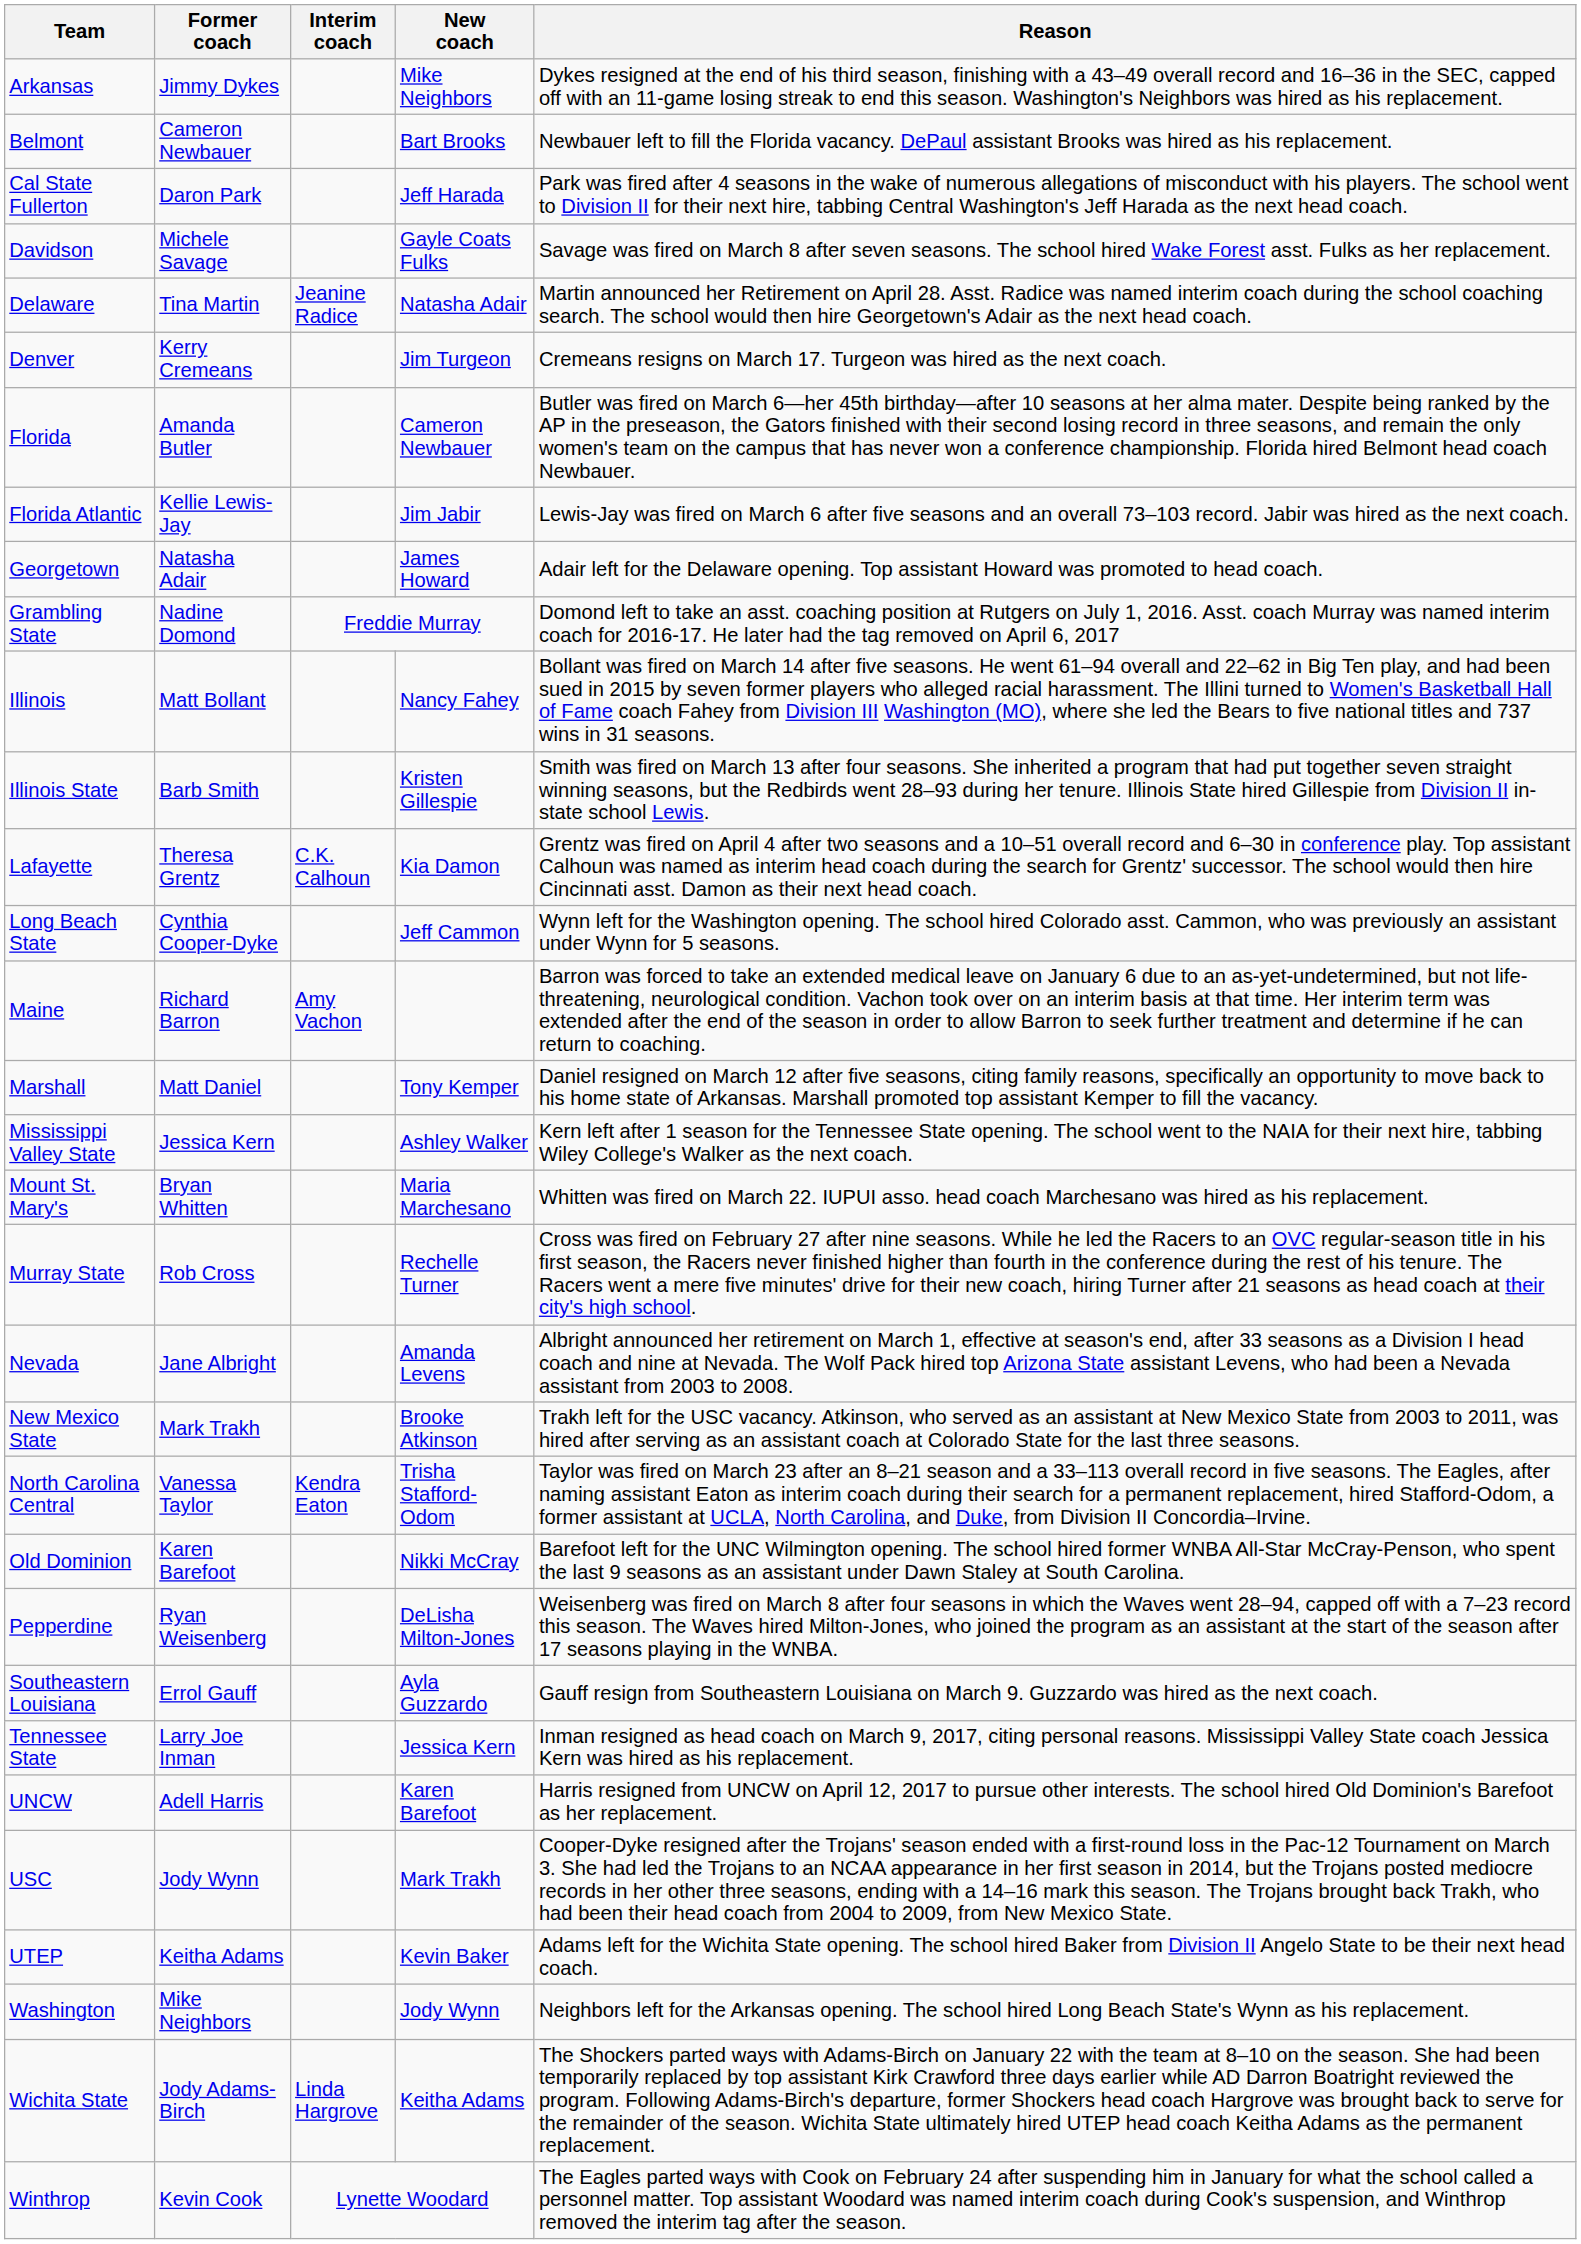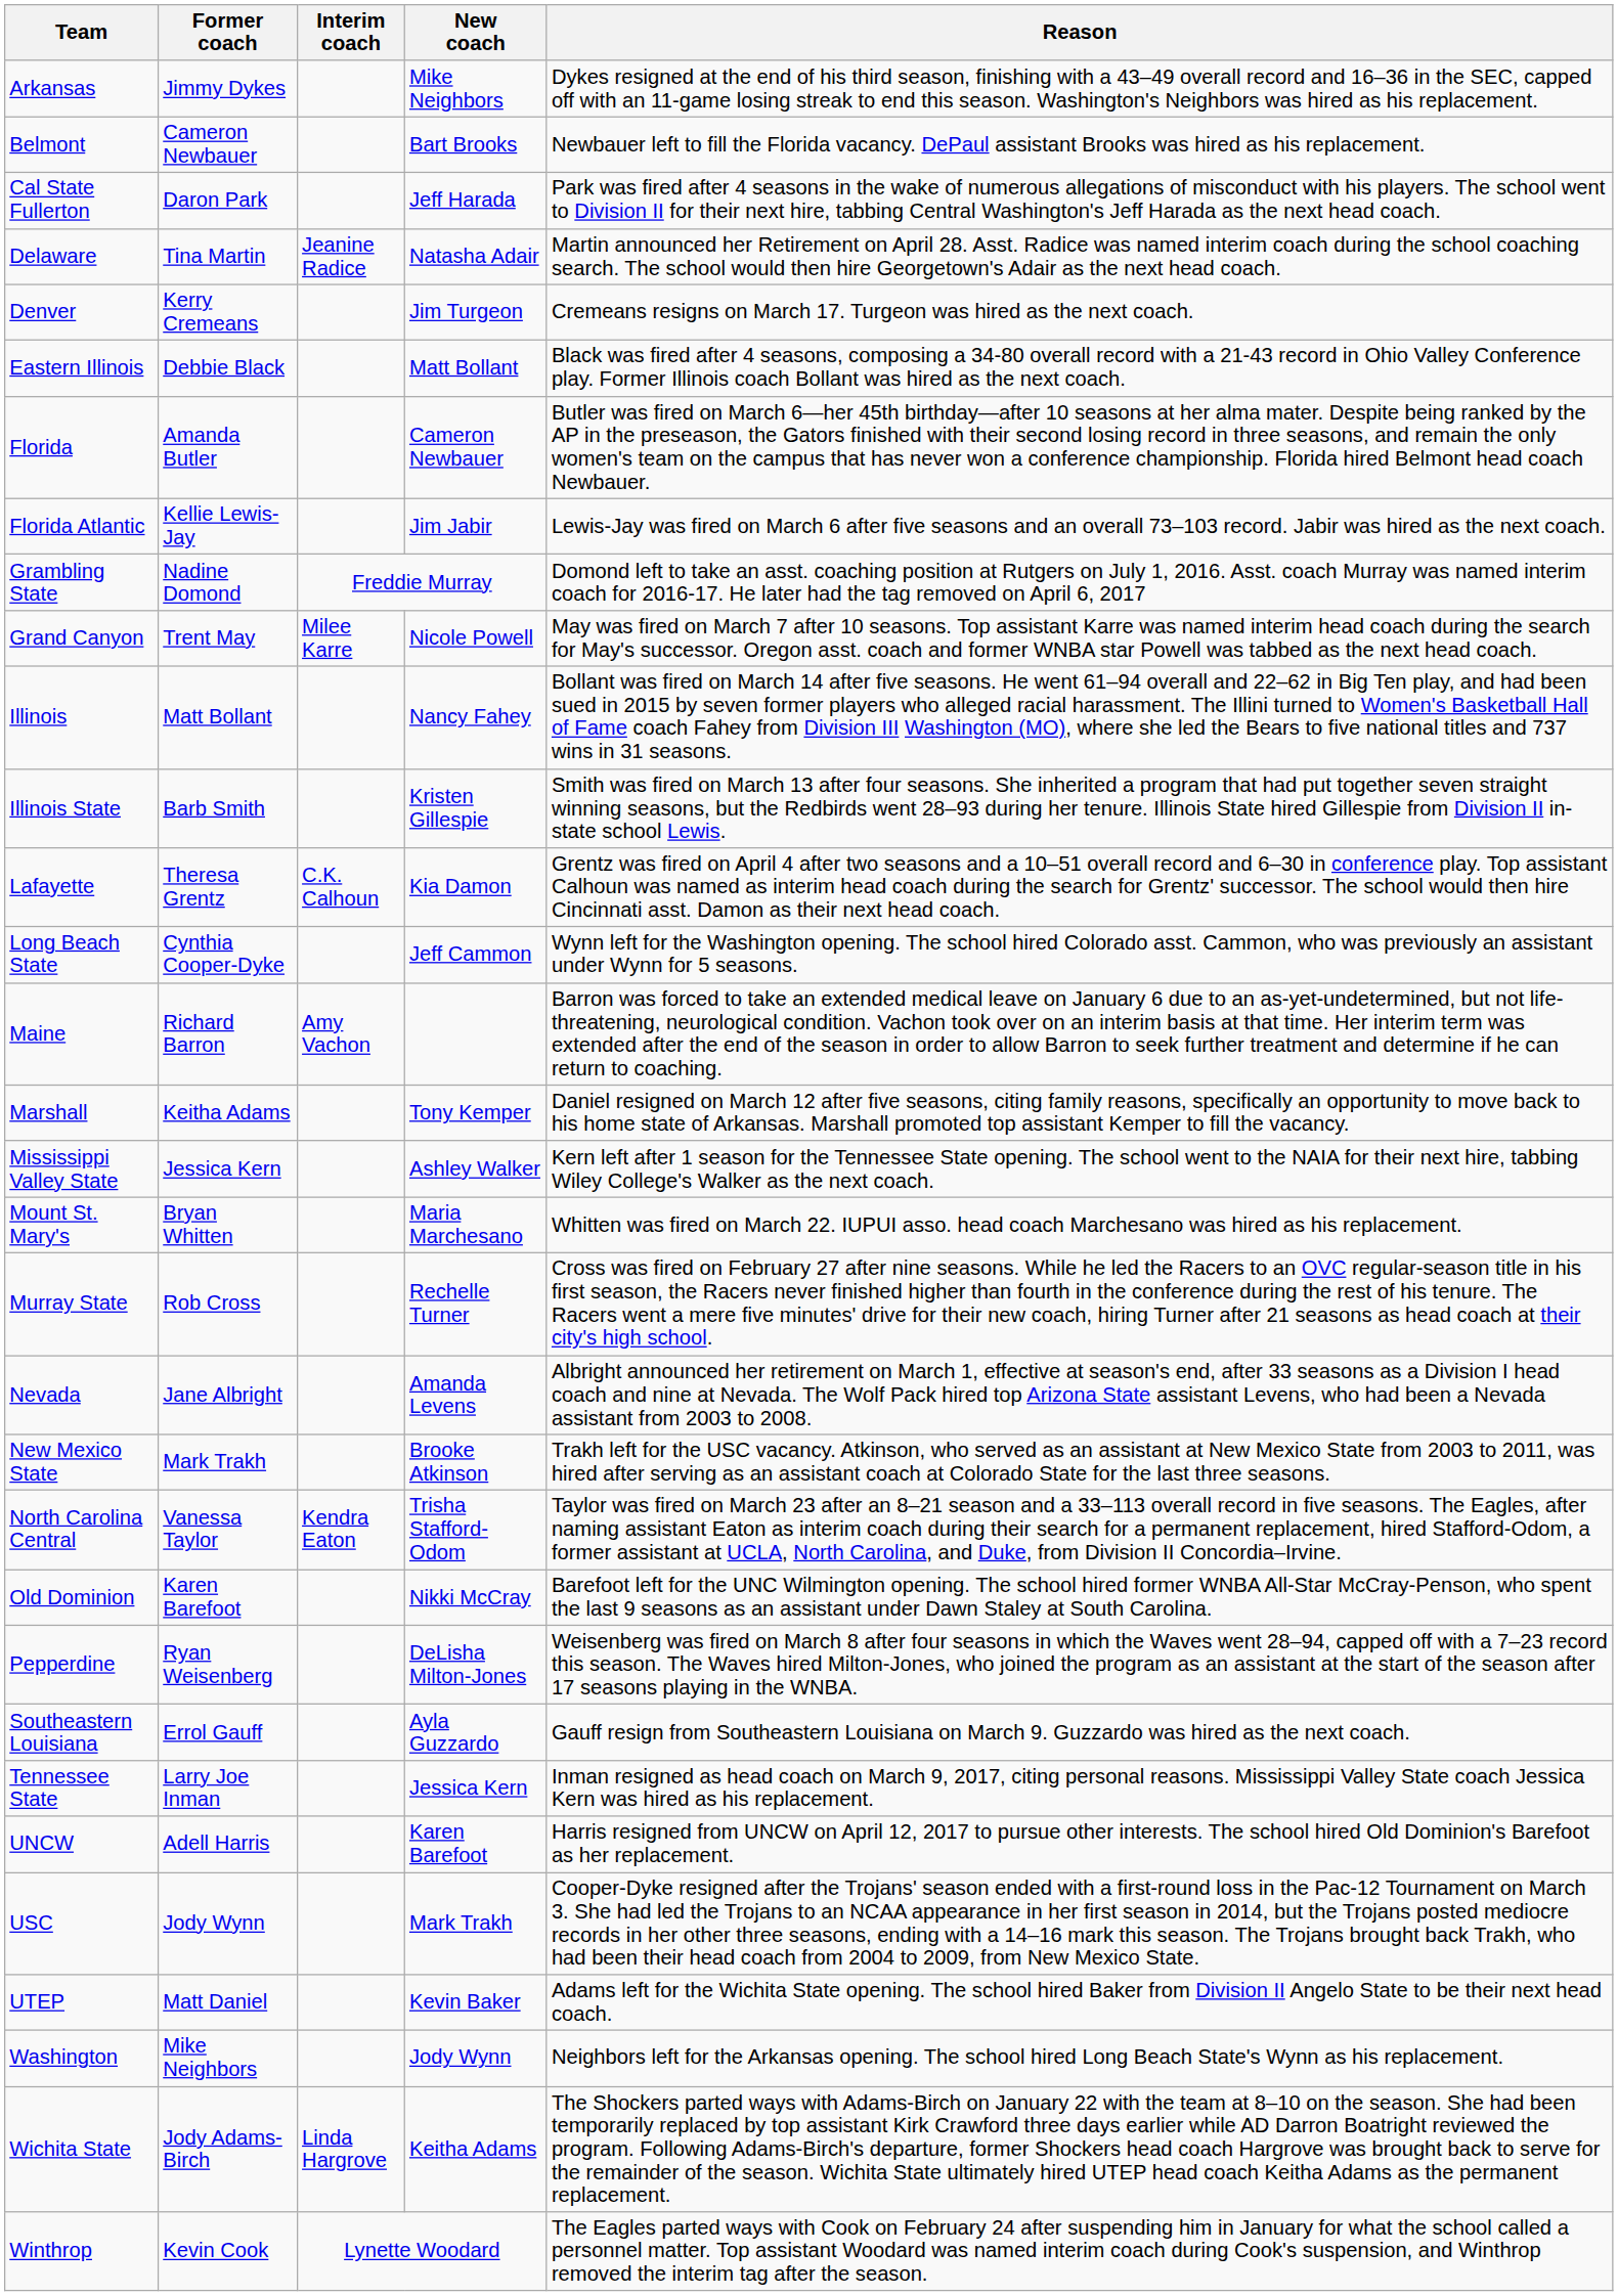- row: Davidson | Michele Savage | Gayle Coats Fulks | Savage was fired on March 8 after seven seasons. The school hired Wake Forest asst. Fulks as her replacement.
+ row: Eastern Illinois | Debbie Black | Matt Bollant | Black was fired after 4 seasons, composing a 34-80 overall record with a 21-43 record in Ohio Valley Conference play. Former Illinois coach Bollant was hired as the next coach.
- row: Georgetown | Natasha Adair | James Howard | Adair left for the Delaware opening. Top assistant Howard was promoted to head coach.
+ row: Grand Canyon | Trent May | Milee Karre | Nicole Powell | May was fired on March 7 after 10 seasons. Top assistant Karre was named interim head coach during the search for May's successor. Oregon asst. coach and former WNBA star Powell was tabbed as the next head coach.
Marshall | Former coach: Matt Daniel -> Keitha Adams
UTEP | Former coach: Keitha Adams -> Matt Daniel
